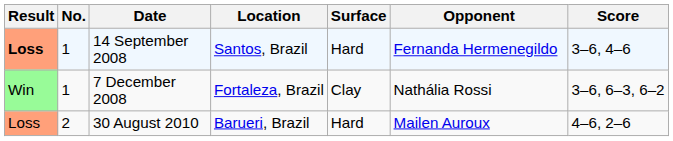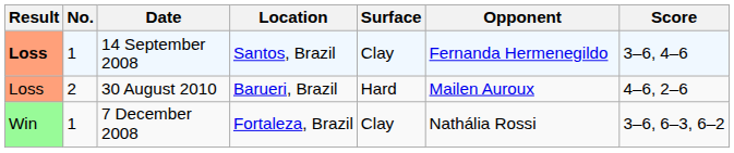14 September 2008 | Surface: Hard -> Clay
rows swapped: 7 December 2008 <-> 30 August 2010
